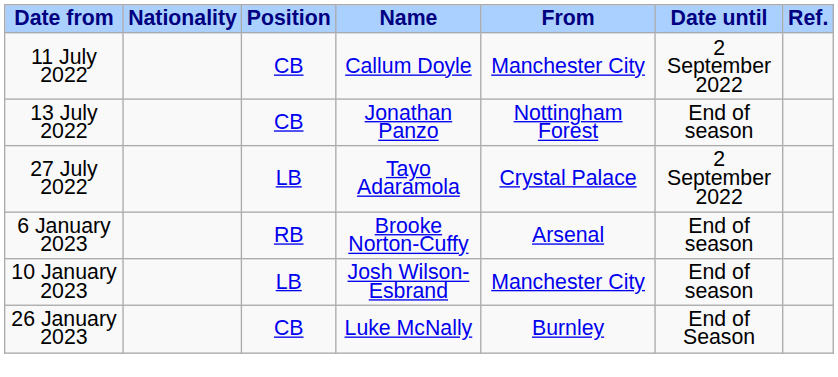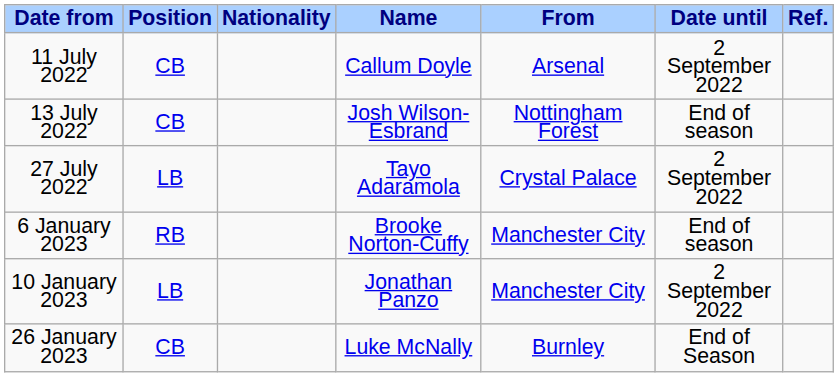columns swapped: Position <-> Nationality
11 July 2022 | From: Manchester City -> Arsenal
13 July 2022 | Name: Jonathan Panzo -> Josh Wilson-Esbrand
6 January 2023 | From: Arsenal -> Manchester City
10 January 2023 | Name: Josh Wilson-Esbrand -> Jonathan Panzo
10 January 2023 | Date until: End of season -> 2 September 2022
